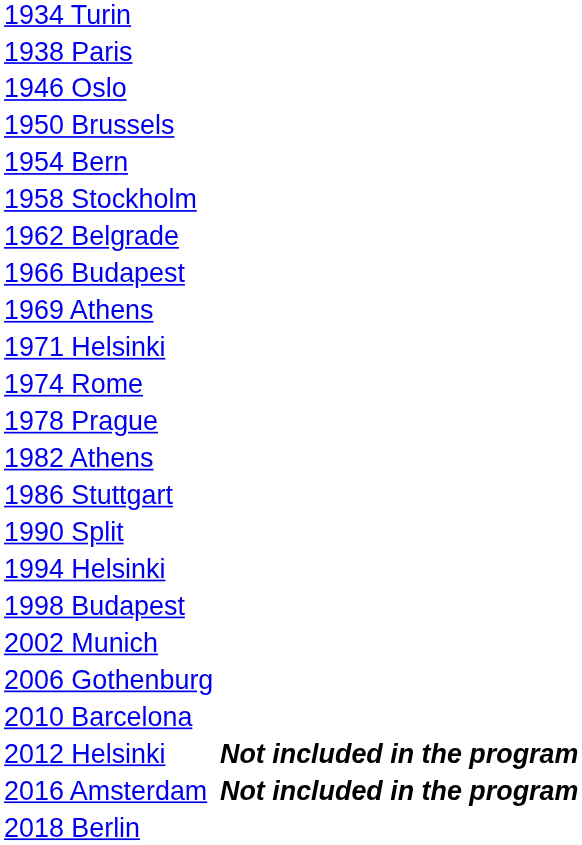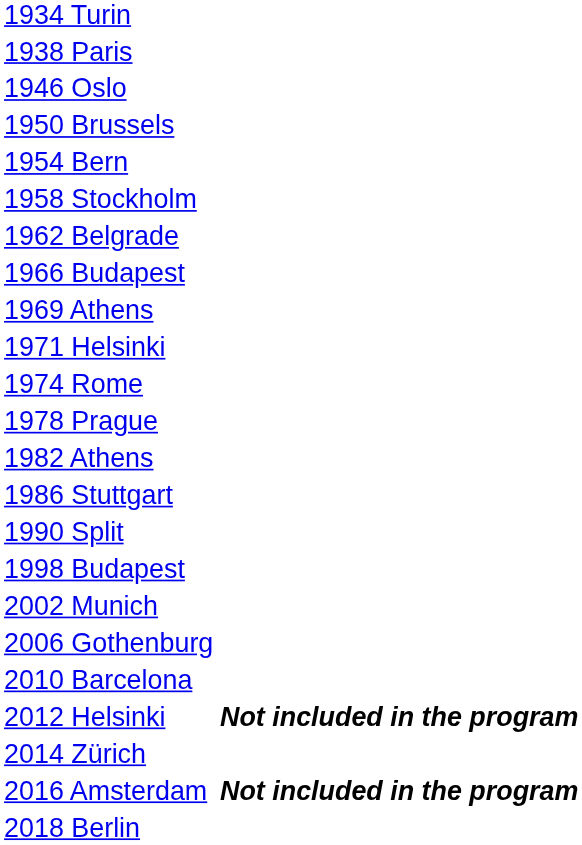- row: 1994 Helsinki
+ row: 2014 Zürich
